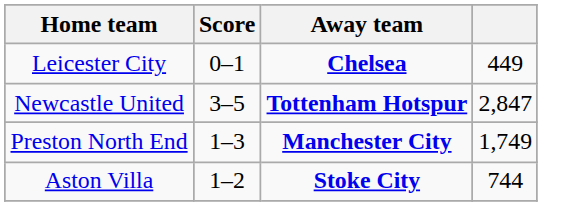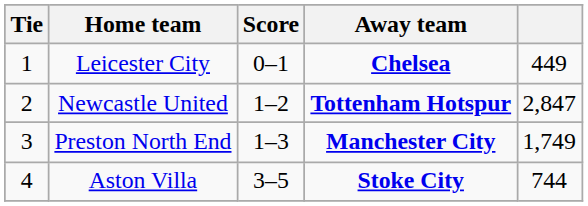+ column: Tie | 1 | 2 | 3 | 4
Newcastle United | Score: 3–5 -> 1–2
Aston Villa | Score: 1–2 -> 3–5
